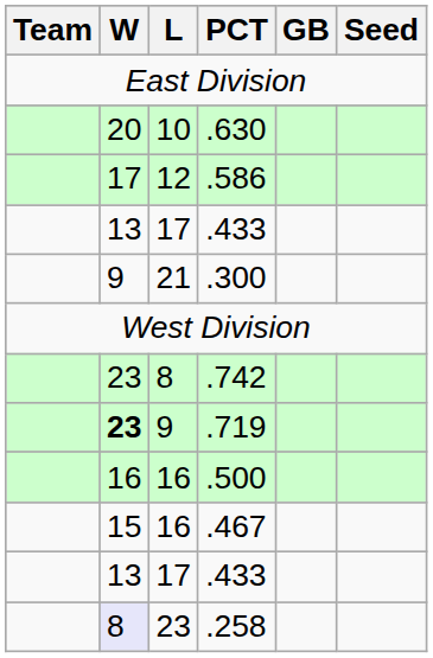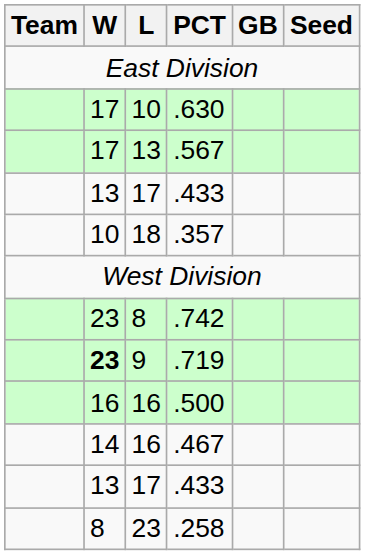.630 | W: 20 -> 17
- row: 17 | 12 | .586
+ row: 17 | 13 | .567
+ row: 10 | 18 | .357
- row: 9 | 21 | .300
.467 | W: 15 -> 14
.258 | W: lavender background -> no background
